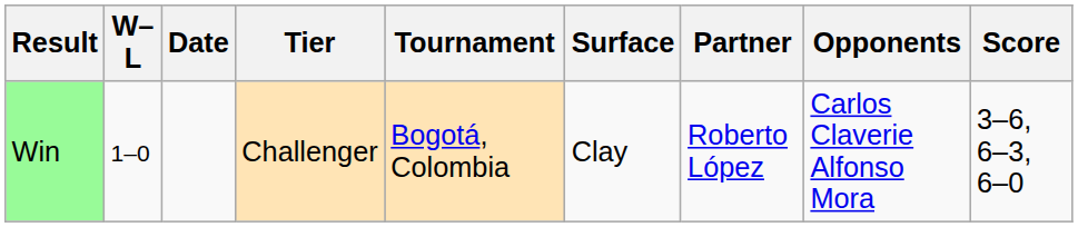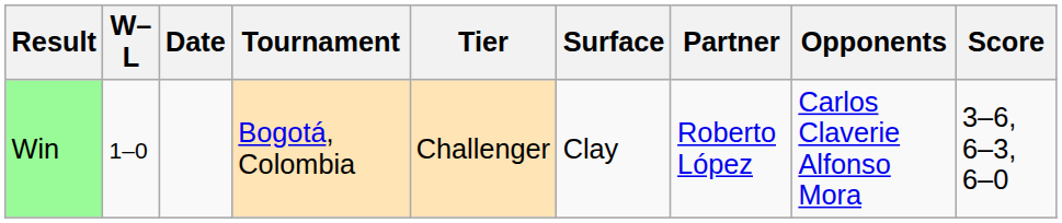columns swapped: Tournament <-> Tier
